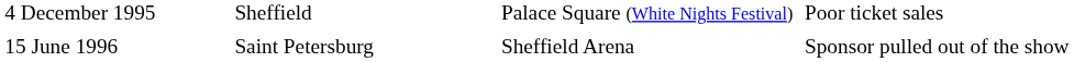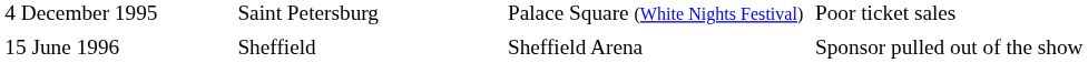4 December 1995 | column 2: Sheffield -> Saint Petersburg
15 June 1996 | column 2: Saint Petersburg -> Sheffield
